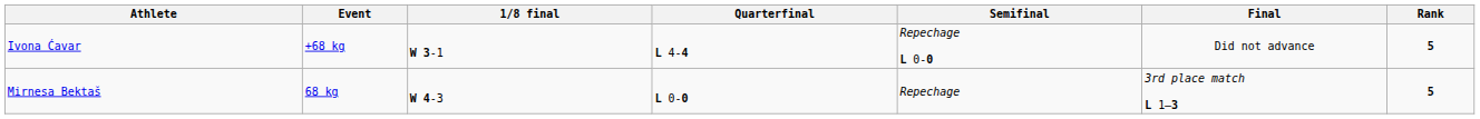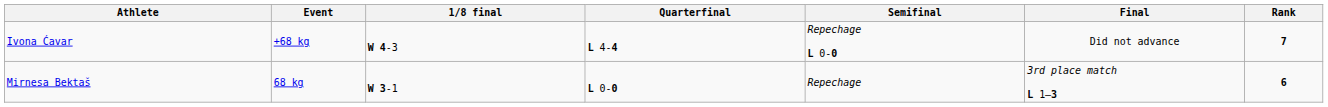Ivona Ćavar | 1/8 final: W 3-1 -> W 4-3
Ivona Ćavar | Rank: 5 -> 7
Mirnesa Bektaš | 1/8 final: W 4-3 -> W 3-1
Mirnesa Bektaš | Rank: 5 -> 6
